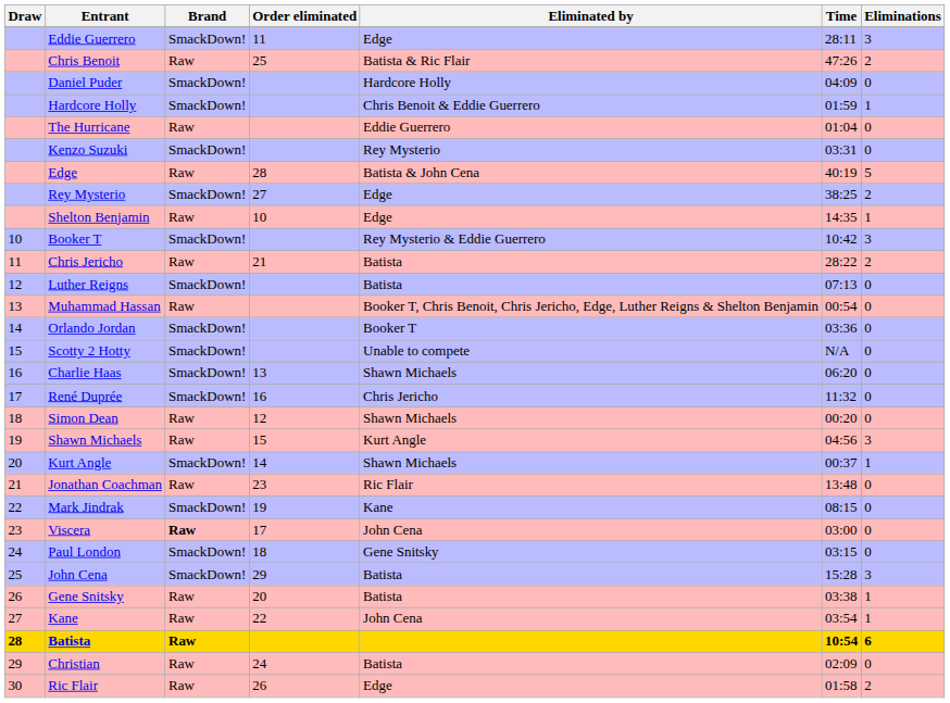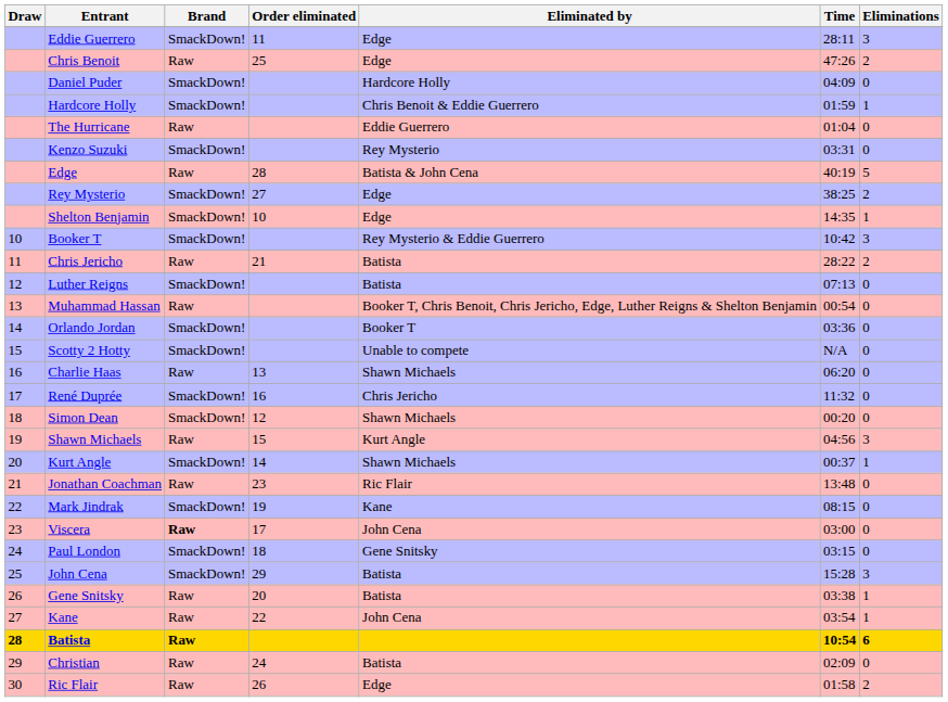Chris Benoit | Eliminated by: Batista & Ric Flair -> Edge
Shelton Benjamin | Brand: Raw -> SmackDown!
Charlie Haas | Brand: SmackDown! -> Raw
Simon Dean | Brand: Raw -> SmackDown!
